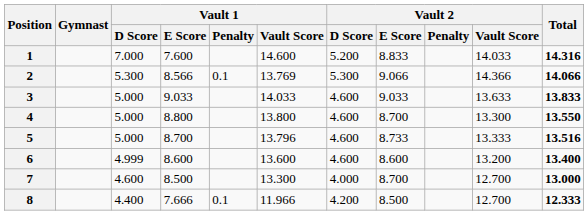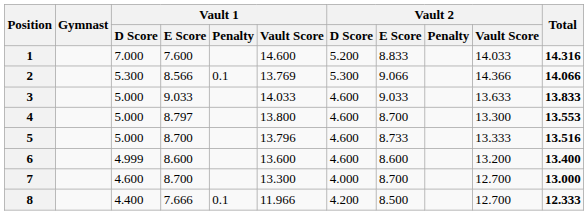4 | Vault 1 / E Score: 8.800 -> 8.797
4 | Total: 13.550 -> 13.553
7 | Vault 1 / E Score: 8.500 -> 8.700
